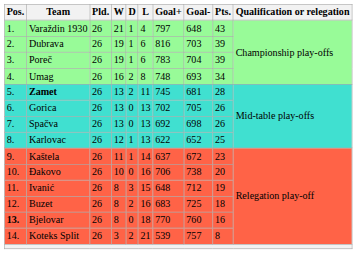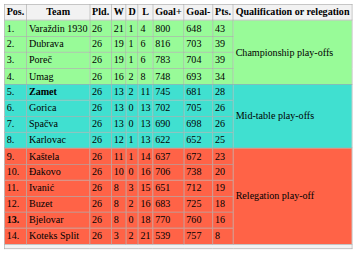Varaždin 1930 | Goal+: 797 -> 800
Spačva | Goal+: 692 -> 690
Ivanić | Goal+: 648 -> 651
